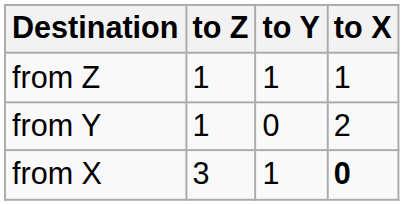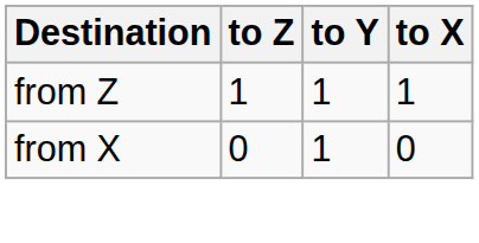- row: from Y | 1 | 0 | 2
from X | to Z: 3 -> 0
from X | to X: bold -> normal
